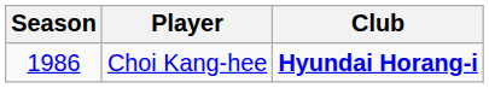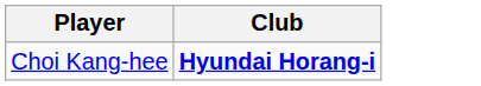- column: Season | 1986
